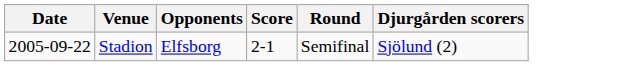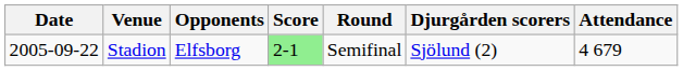+ column: Attendance | 4 679
Stadion | Score: no background -> lightgreen background
